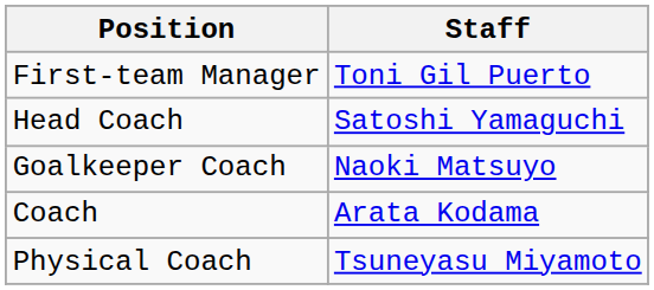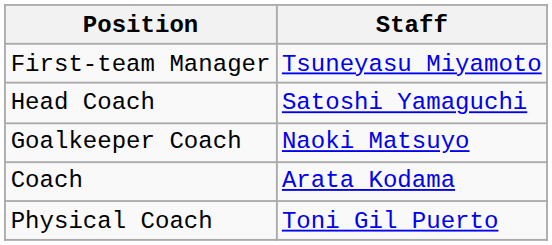First-team Manager | Staff: Toni Gil Puerto -> Tsuneyasu Miyamoto
Physical Coach | Staff: Tsuneyasu Miyamoto -> Toni Gil Puerto
